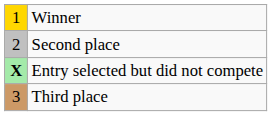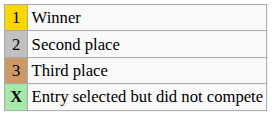rows swapped: Third place <-> Entry selected but did not compete
